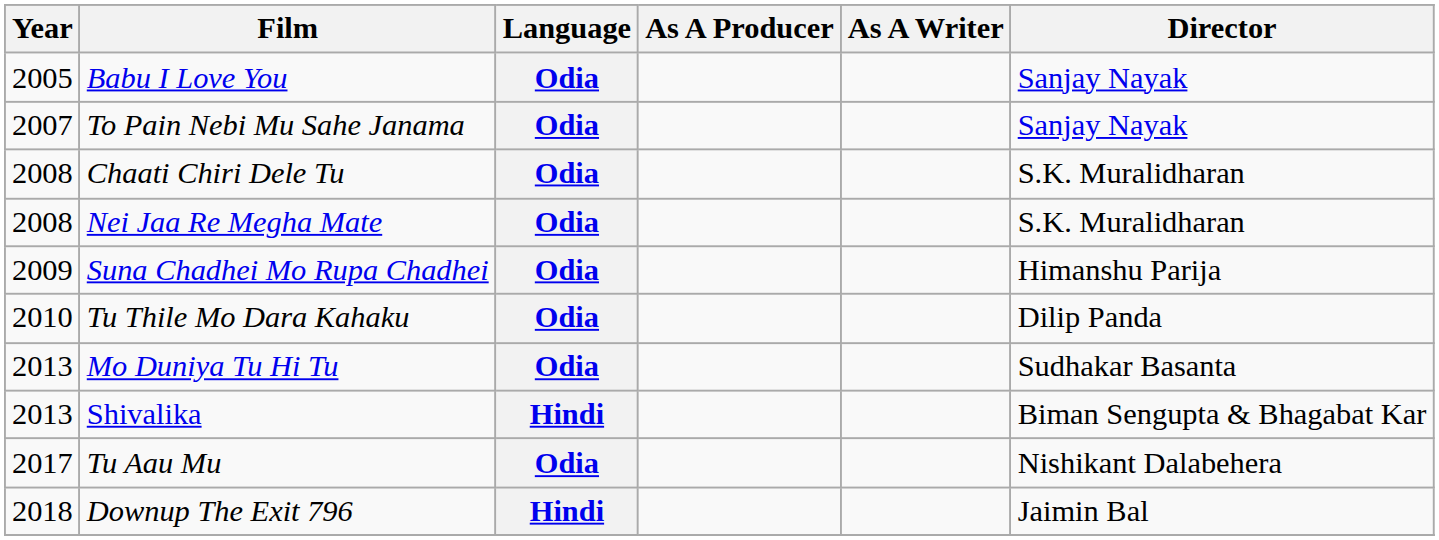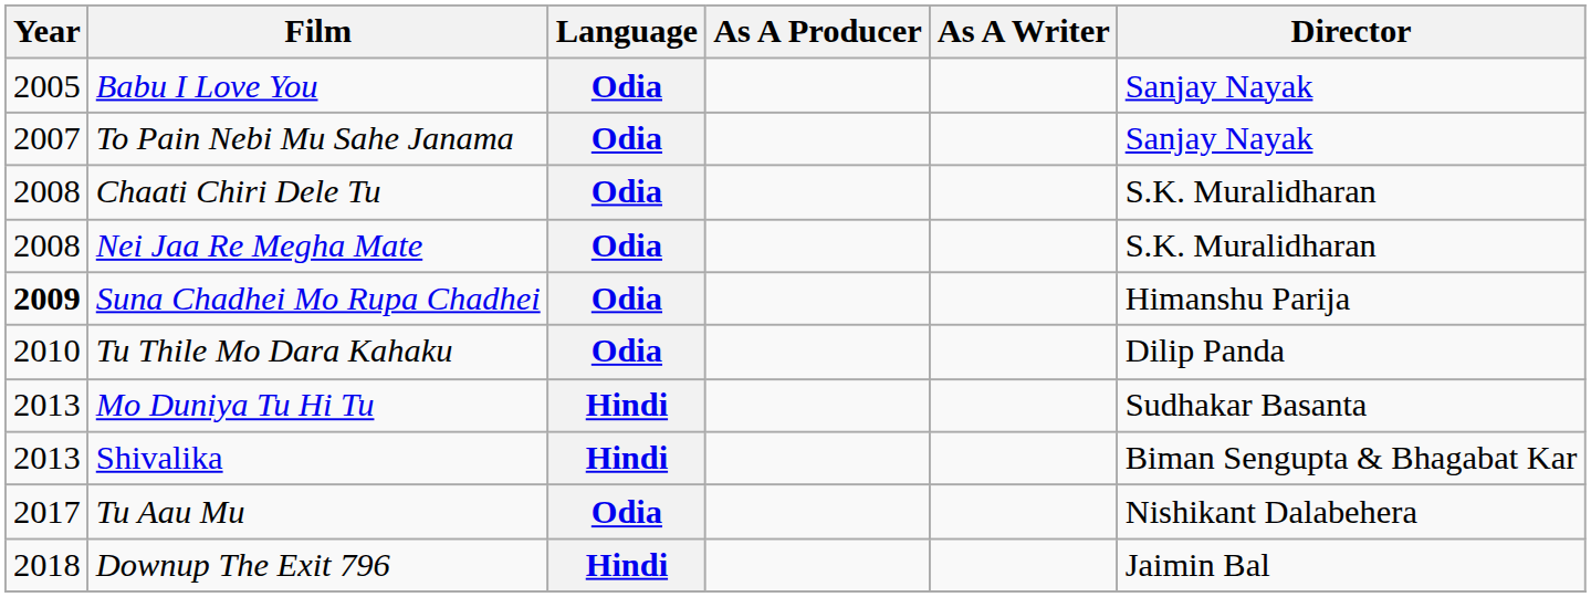Suna Chadhei Mo Rupa Chadhei | Year: normal -> bold
Mo Duniya Tu Hi Tu | Language: Odia -> Hindi
